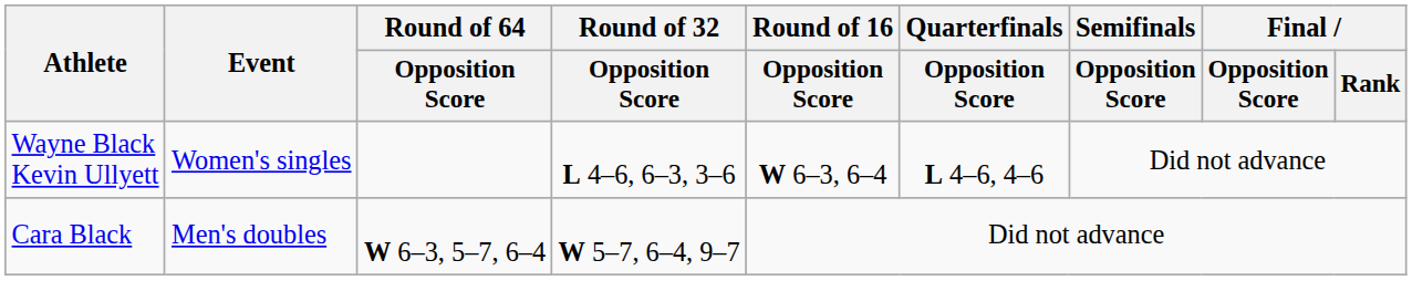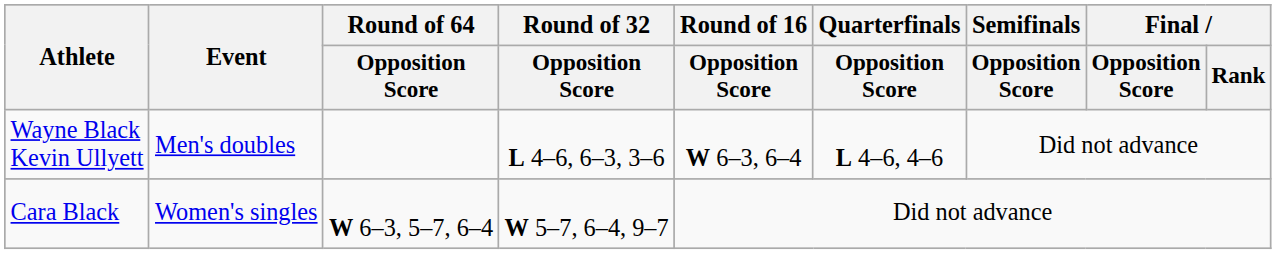Wayne Black Kevin Ullyett | Event: Women's singles -> Men's doubles
Cara Black | Event: Men's doubles -> Women's singles
